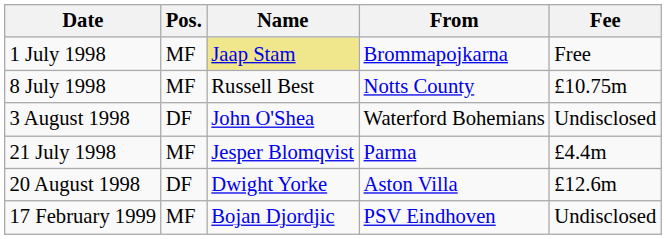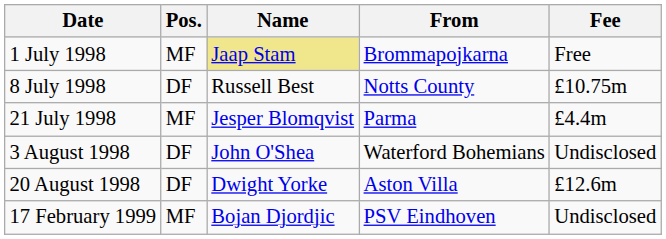8 July 1998 | Pos.: MF -> DF
rows swapped: 21 July 1998 <-> 3 August 1998
